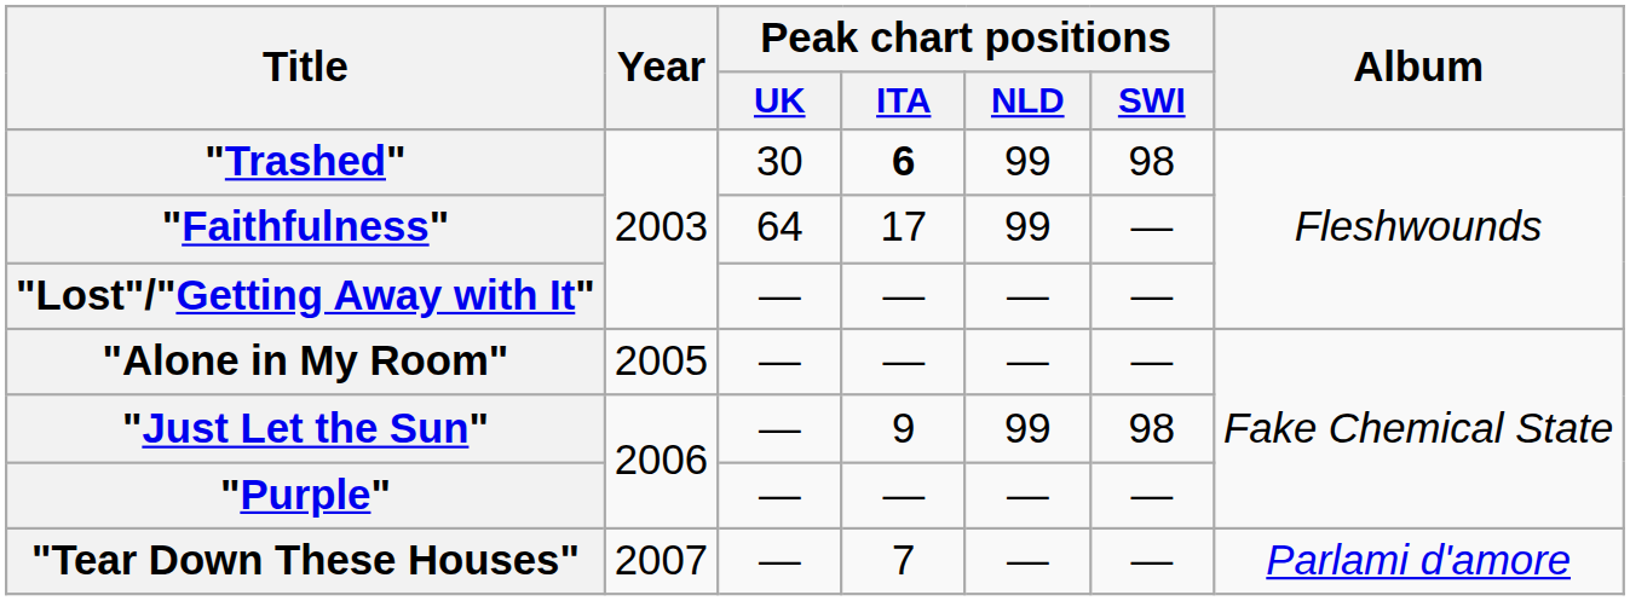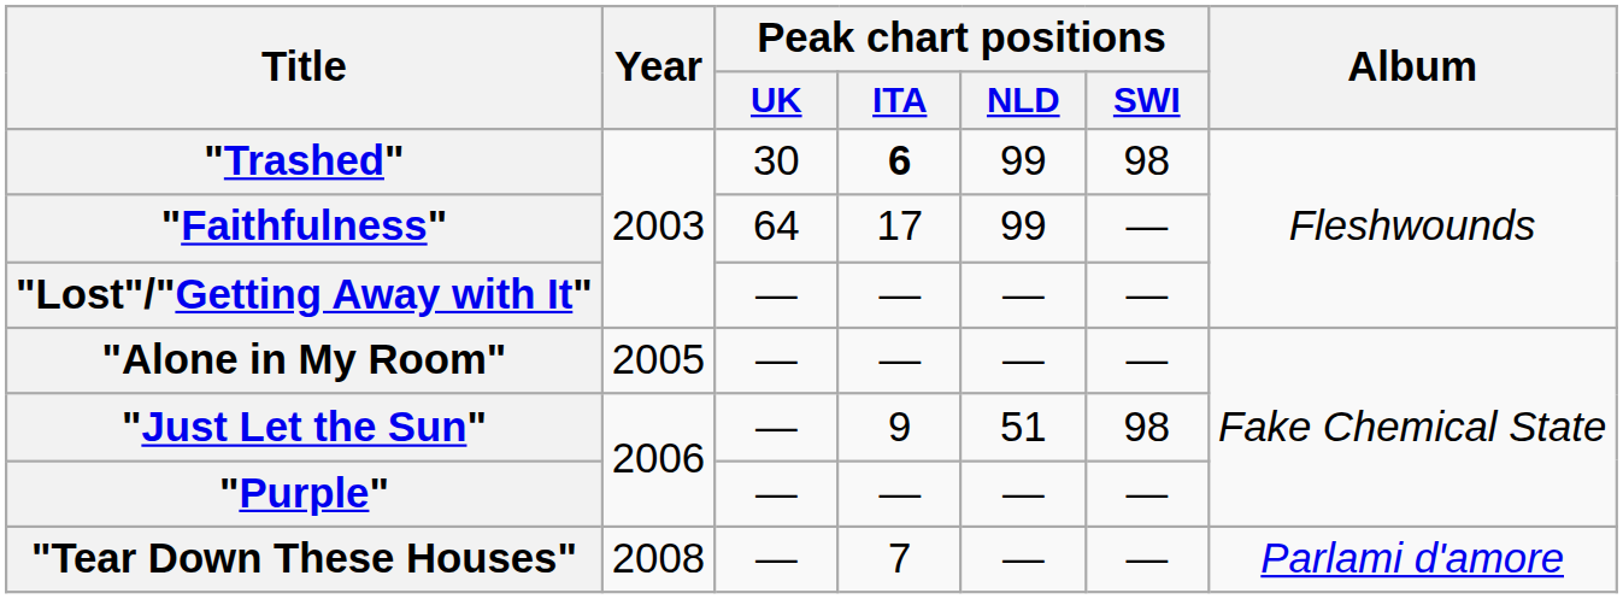"Just Let the Sun" | Peak chart positions / NLD: 99 -> 51
"Tear Down These Houses" | Year: 2007 -> 2008
